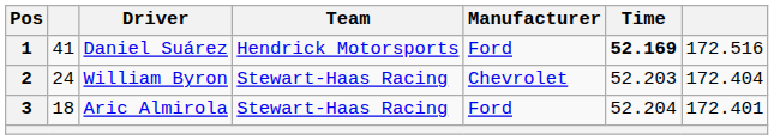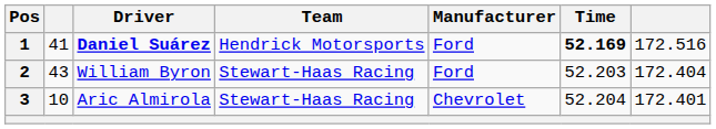1 | Driver: normal -> bold
2 | column 2: 24 -> 43
2 | Manufacturer: Chevrolet -> Ford
3 | column 2: 18 -> 10
3 | Manufacturer: Ford -> Chevrolet
